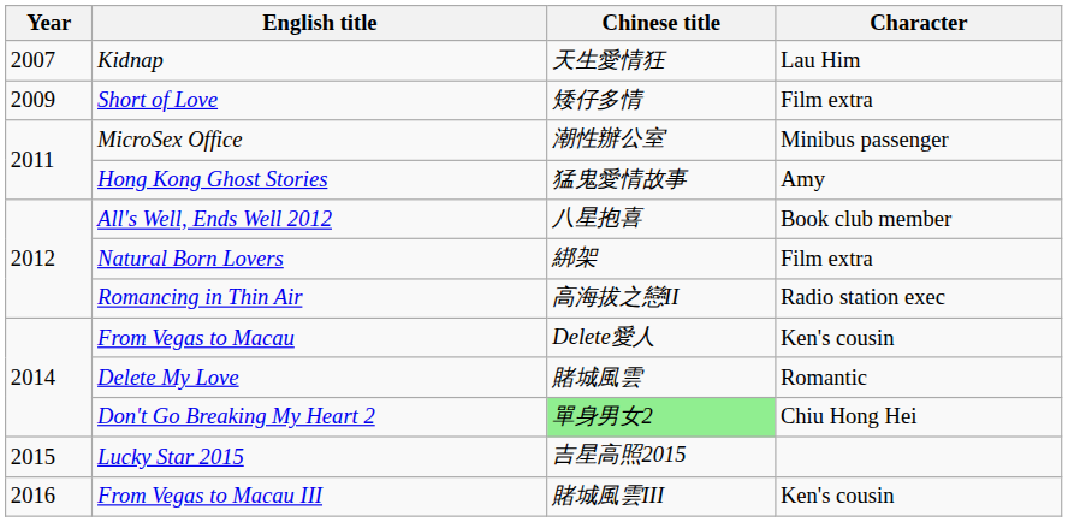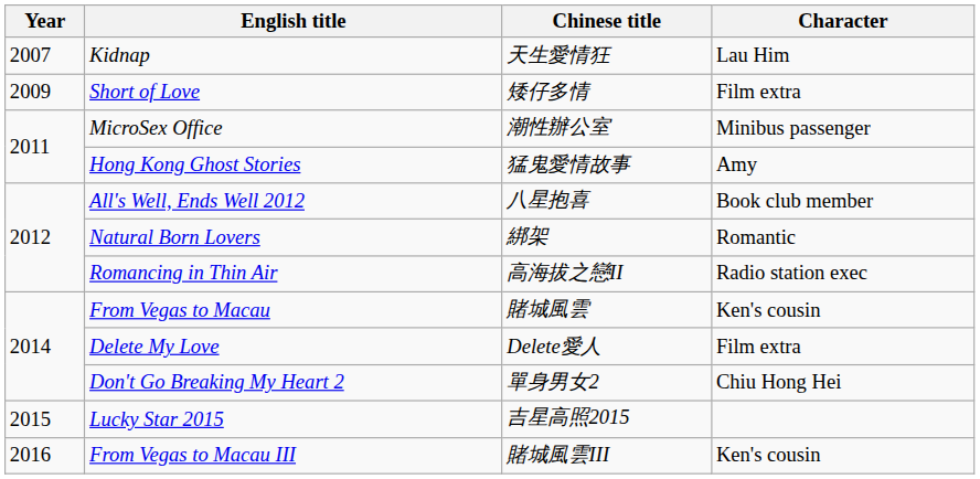Natural Born Lovers | Character: Film extra -> Romantic
From Vegas to Macau | Chinese title: Delete愛人 -> 賭城風雲
Delete My Love | Chinese title: 賭城風雲 -> Delete愛人
Delete My Love | Character: Romantic -> Film extra
Don't Go Breaking My Heart 2 | Chinese title: lightgreen background -> no background
